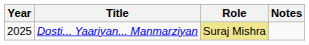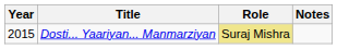Dosti... Yaariyan... Manmarziyan | Year: 2025 -> 2015
